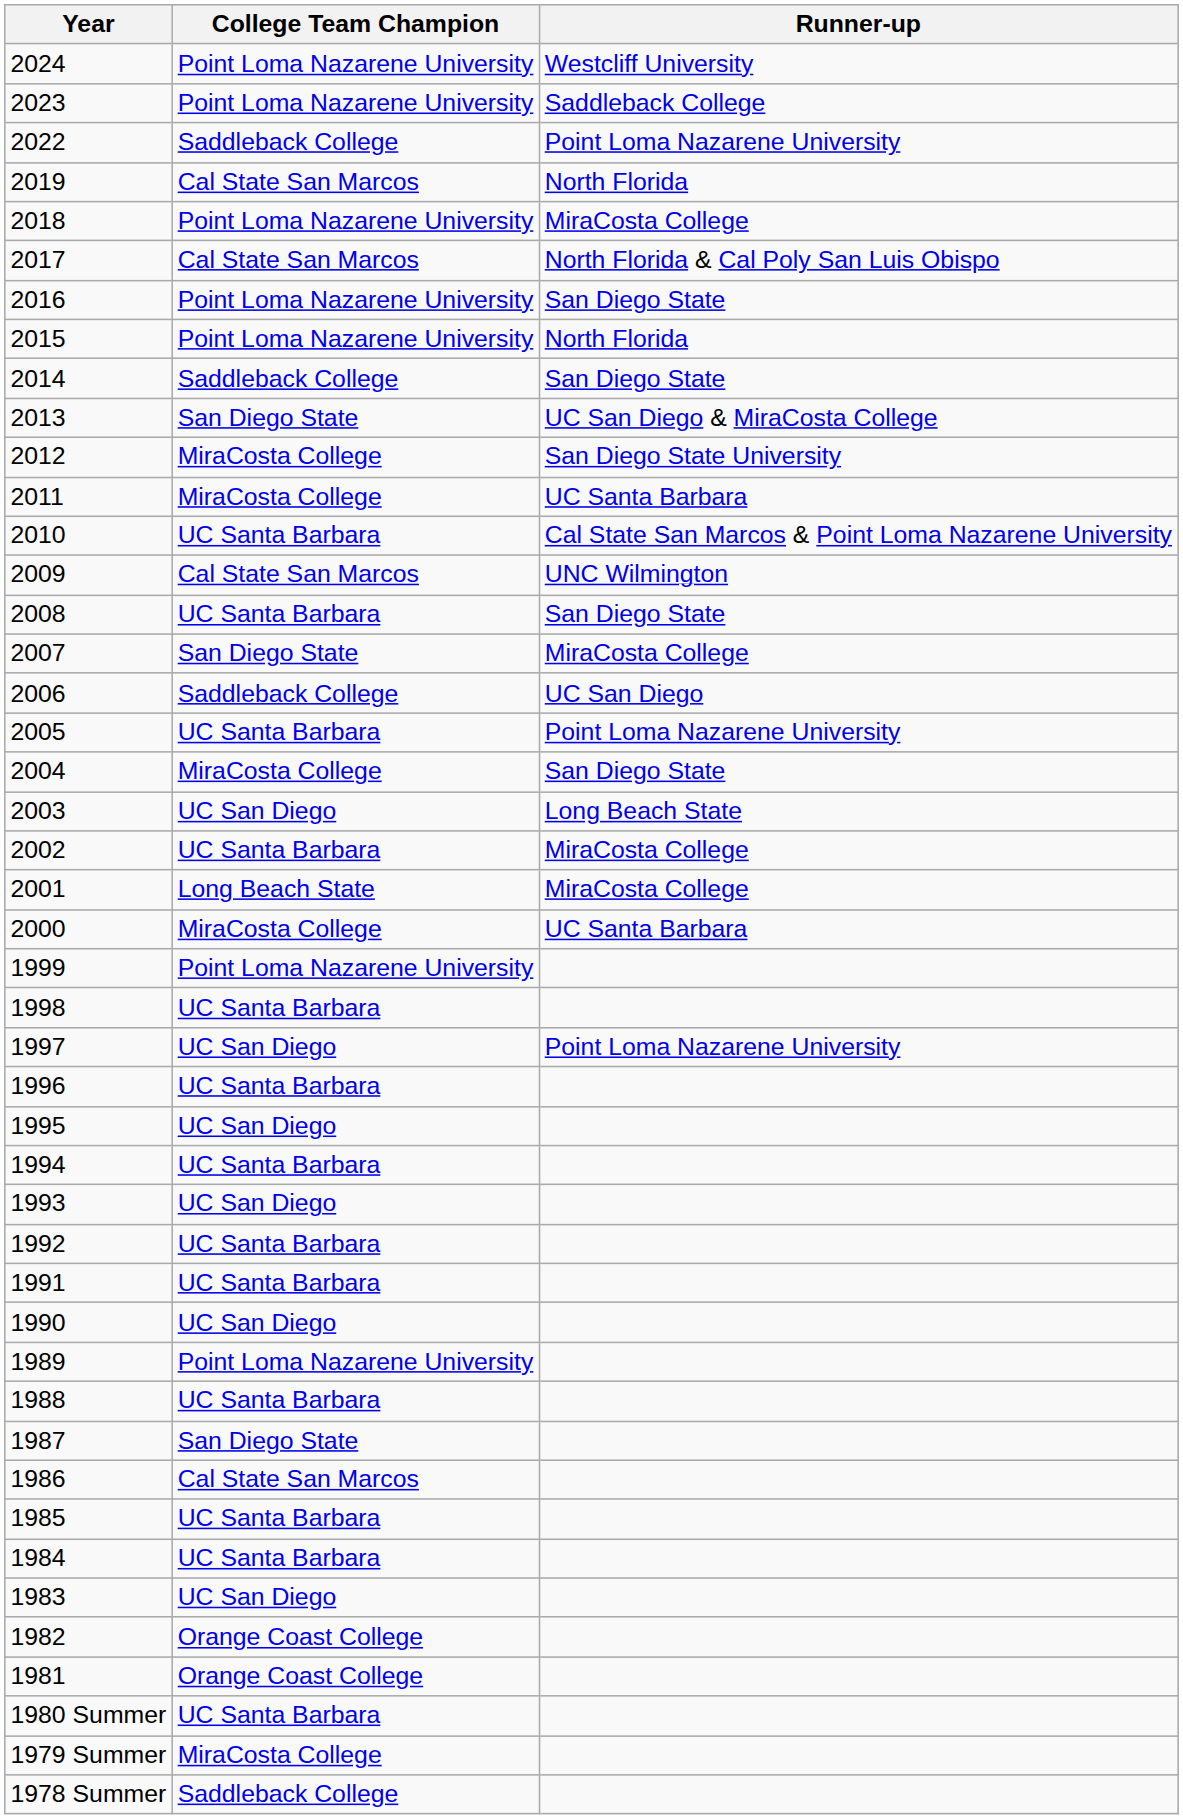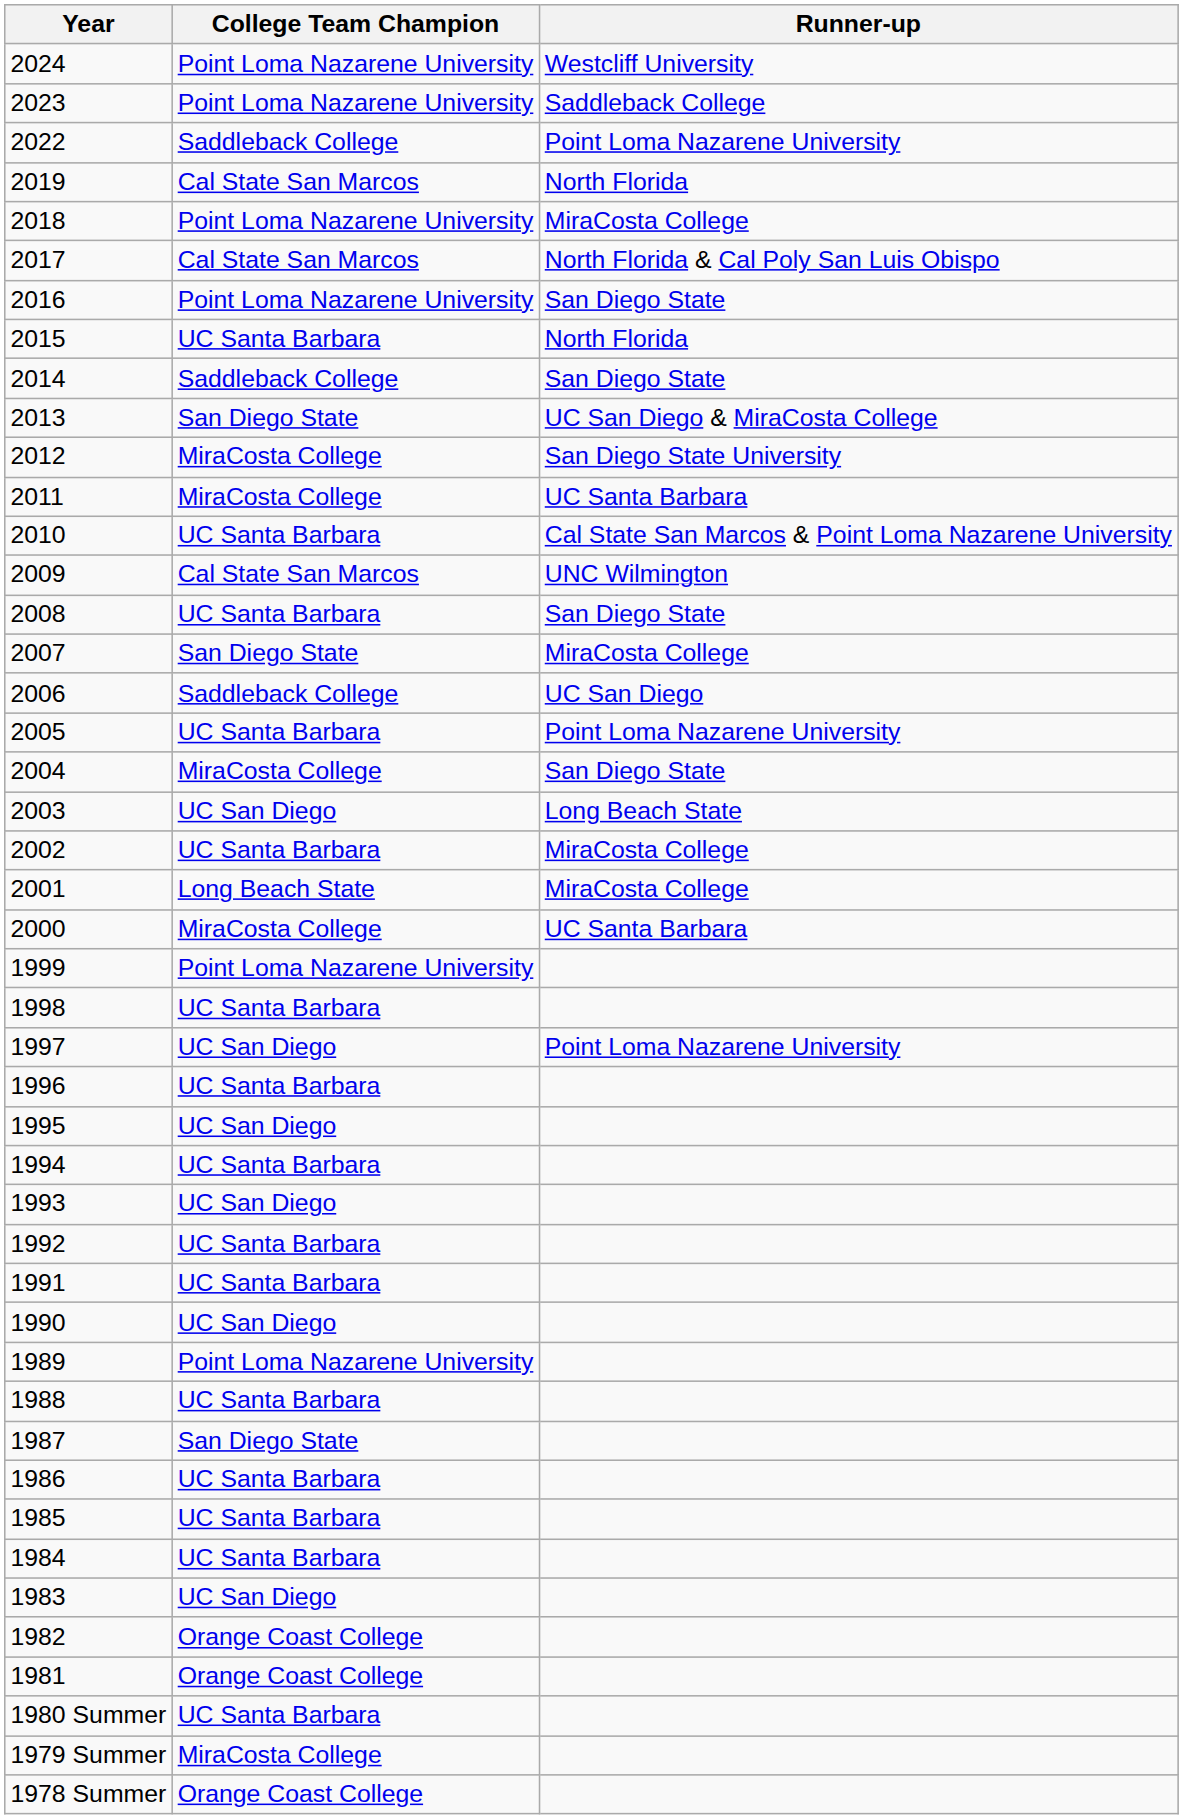2015 | College Team Champion: Point Loma Nazarene University -> UC Santa Barbara
1986 | College Team Champion: Cal State San Marcos -> UC Santa Barbara
1978 Summer | College Team Champion: Saddleback College -> Orange Coast College
